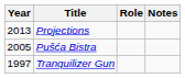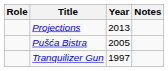columns swapped: Year <-> Role
